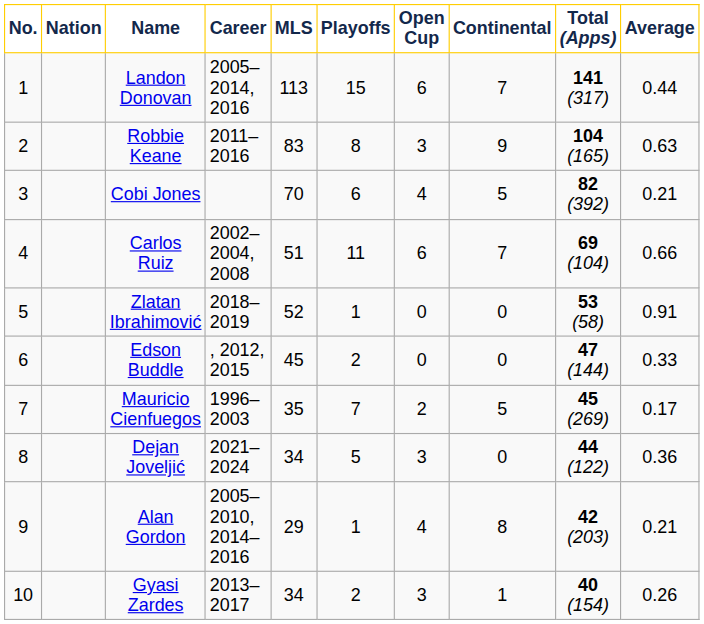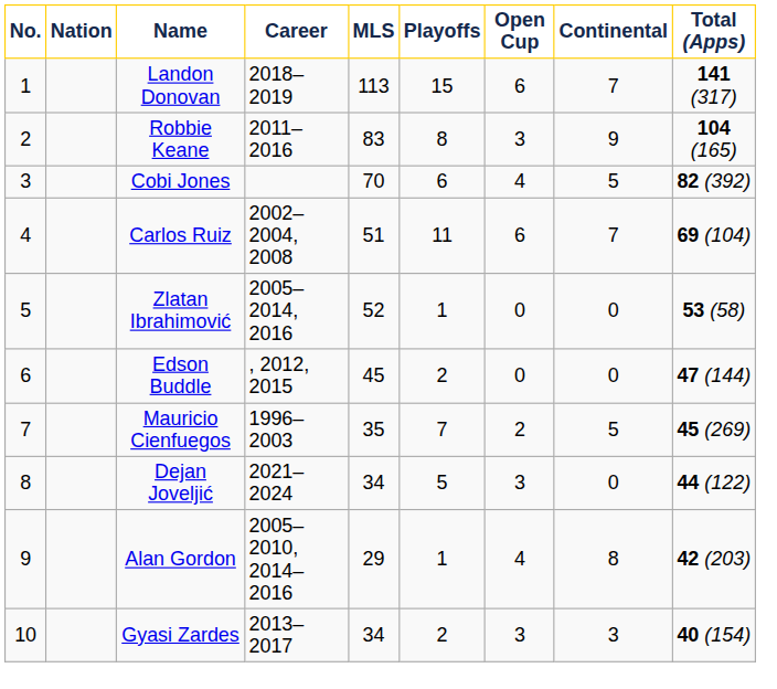- column: Average | 0.44 | 0.63 | 0.21 | 0.66 | 0.91 | 0.33 | 0.17 | 0.36 | 0.21 | 0.26
Landon Donovan | Career: 2005–2014, 2016 -> 2018–2019
Zlatan Ibrahimović | Career: 2018–2019 -> 2005–2014, 2016
Gyasi Zardes | Continental: 1 -> 3
